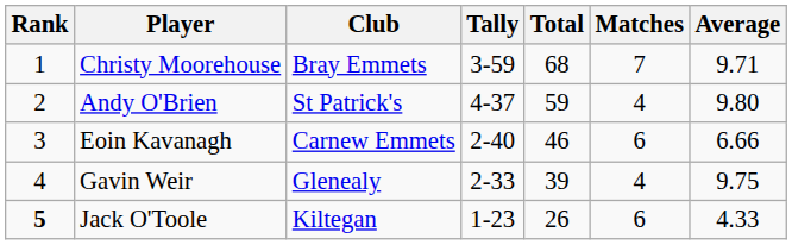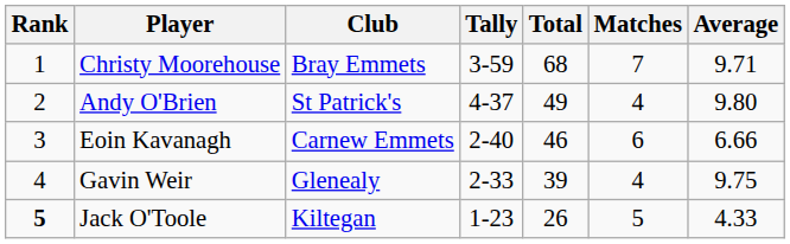Andy O'Brien | Total: 59 -> 49
Jack O'Toole | Matches: 6 -> 5
